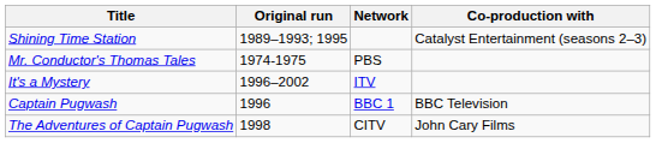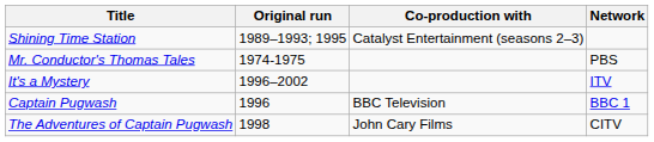columns swapped: Network <-> Co-production with
